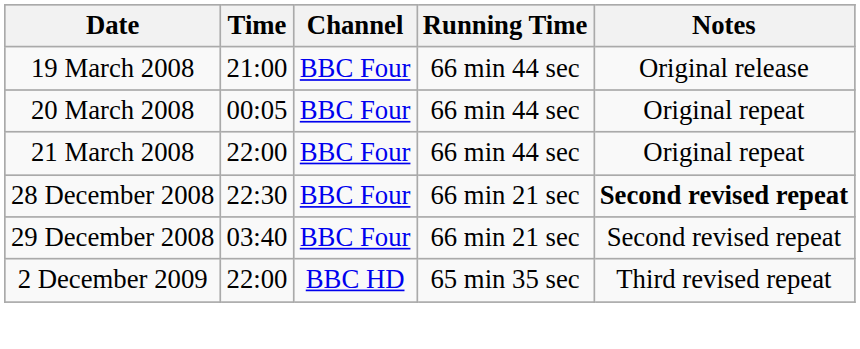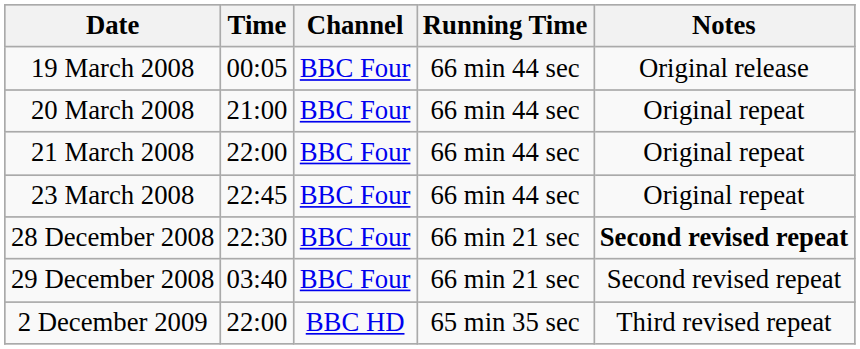19 March 2008 | Time: 21:00 -> 00:05
20 March 2008 | Time: 00:05 -> 21:00
+ row: 23 March 2008 | 22:45 | BBC Four | 66 min 44 sec | Original repeat
